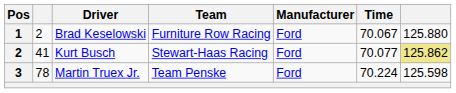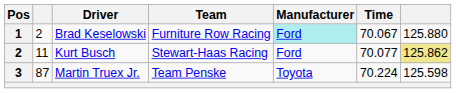Brad Keselowski | Manufacturer: no background -> paleturquoise background
Kurt Busch | column 2: 41 -> 11
Martin Truex Jr. | column 2: 78 -> 87
Martin Truex Jr. | Manufacturer: Ford -> Toyota
